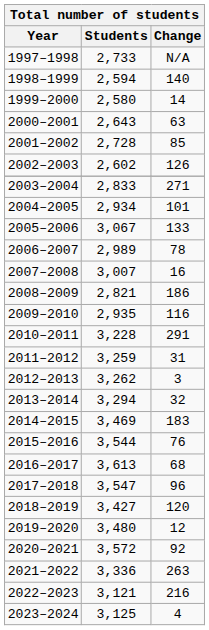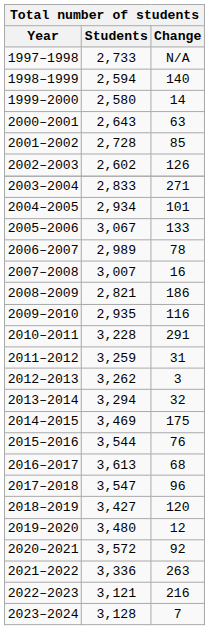2014–2015 | Change: 183 -> 175
2023–2024 | Students: 3,125 -> 3,128
2023–2024 | Change: 4 -> 7
